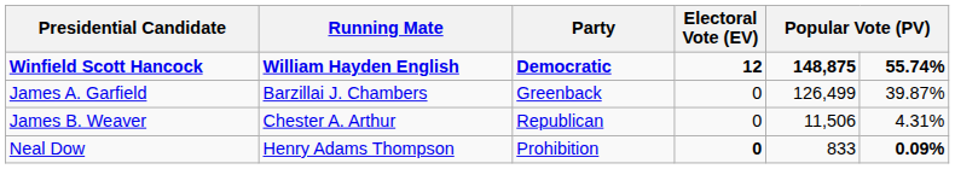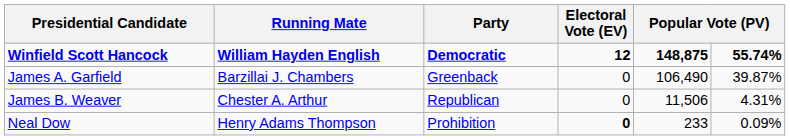James A. Garfield | column 5: 126,499 -> 106,490
Neal Dow | column 5: 833 -> 233
Neal Dow | column 6: bold -> normal
